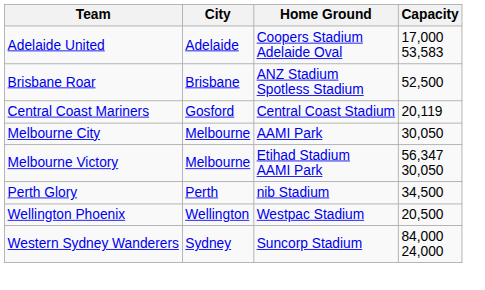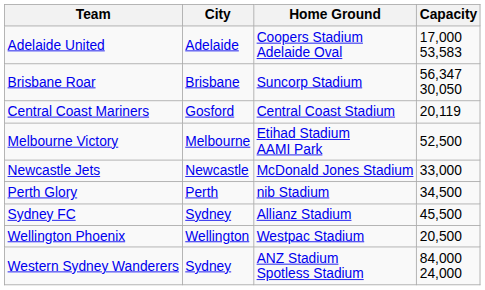Brisbane Roar | Home Ground: ANZ Stadium Spotless Stadium -> Suncorp Stadium
Brisbane Roar | Capacity: 52,500 -> 56,347 30,050
- row: Melbourne City | Melbourne | AAMI Park | 30,050
Melbourne Victory | Capacity: 56,347 30,050 -> 52,500
+ row: Newcastle Jets | Newcastle | McDonald Jones Stadium | 33,000
+ row: Sydney FC | Sydney | Allianz Stadium | 45,500
Western Sydney Wanderers | Home Ground: Suncorp Stadium -> ANZ Stadium Spotless Stadium
